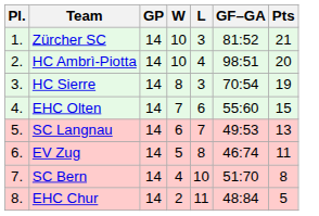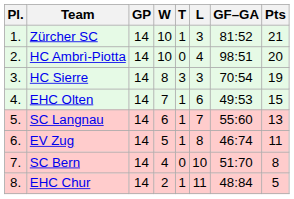+ column: T | 1 | 0 | 3 | 1 | 1 | 1 | 0 | 1
EHC Olten | GF–GA: 55:60 -> 49:53
SC Langnau | GF–GA: 49:53 -> 55:60
